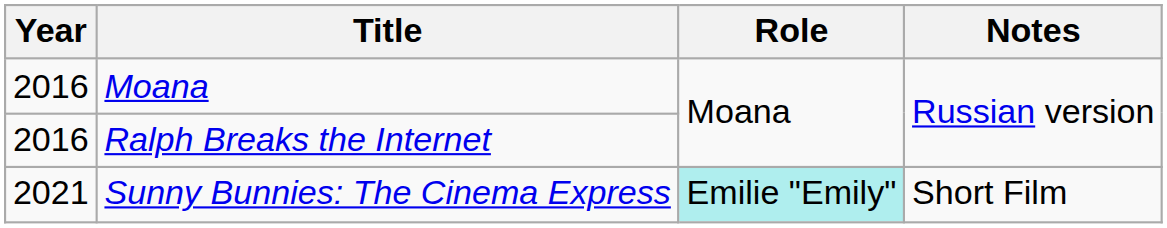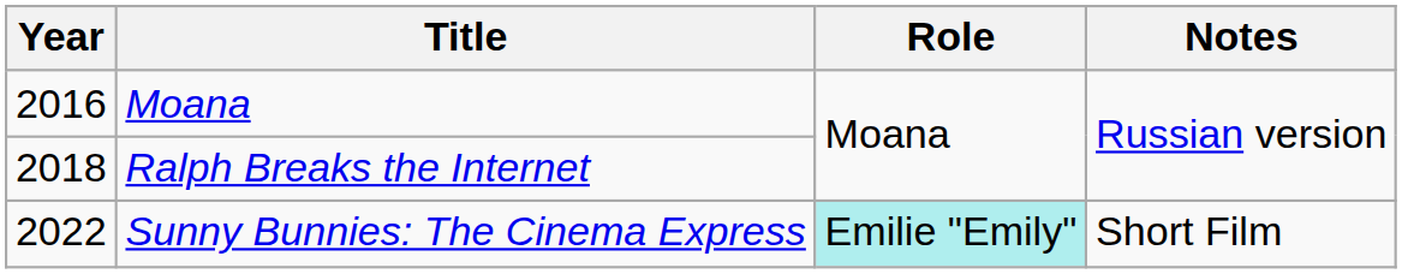Ralph Breaks the Internet | Year: 2016 -> 2018
Sunny Bunnies: The Cinema Express | Year: 2021 -> 2022
